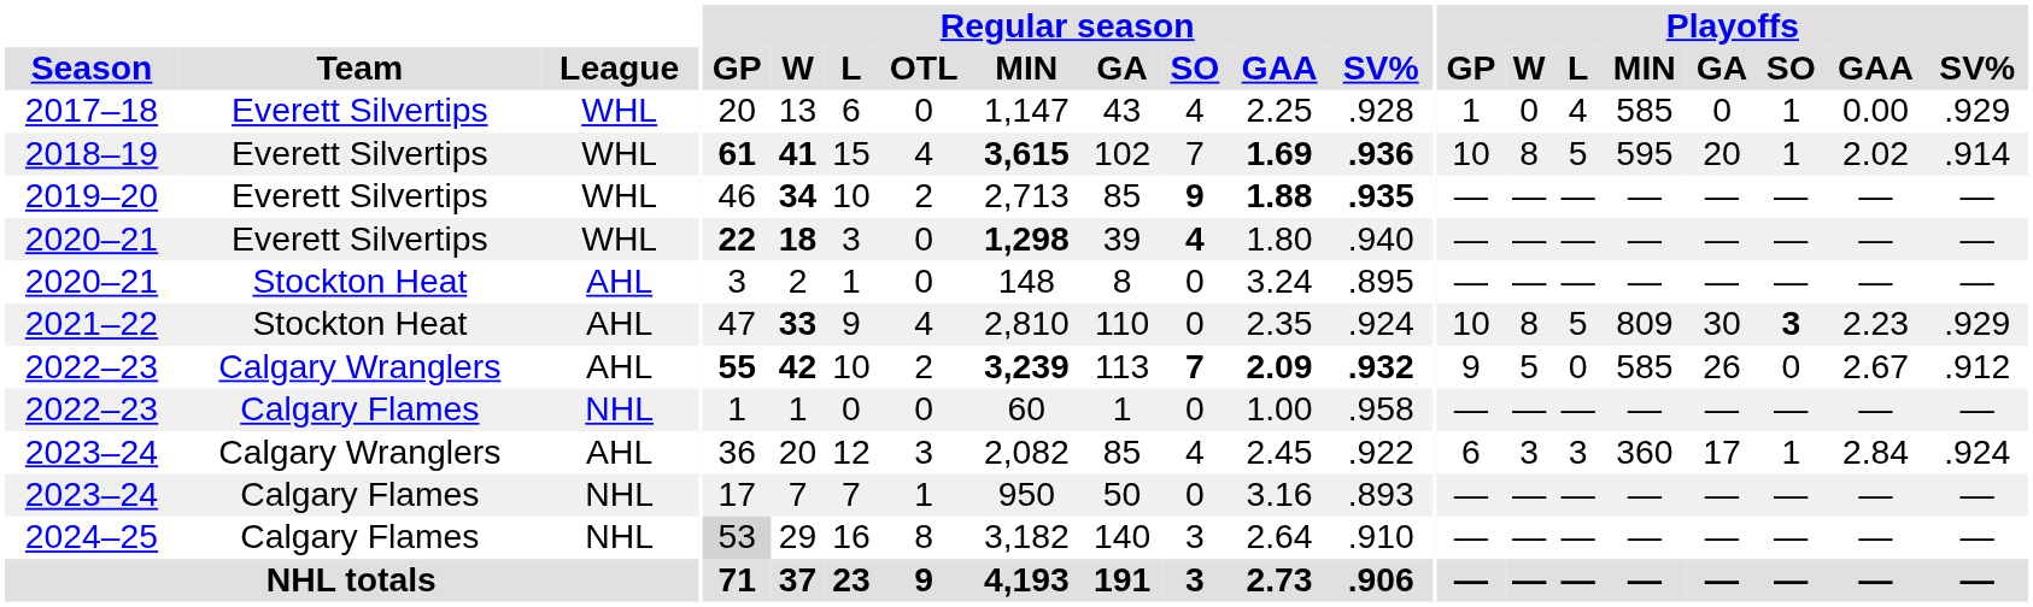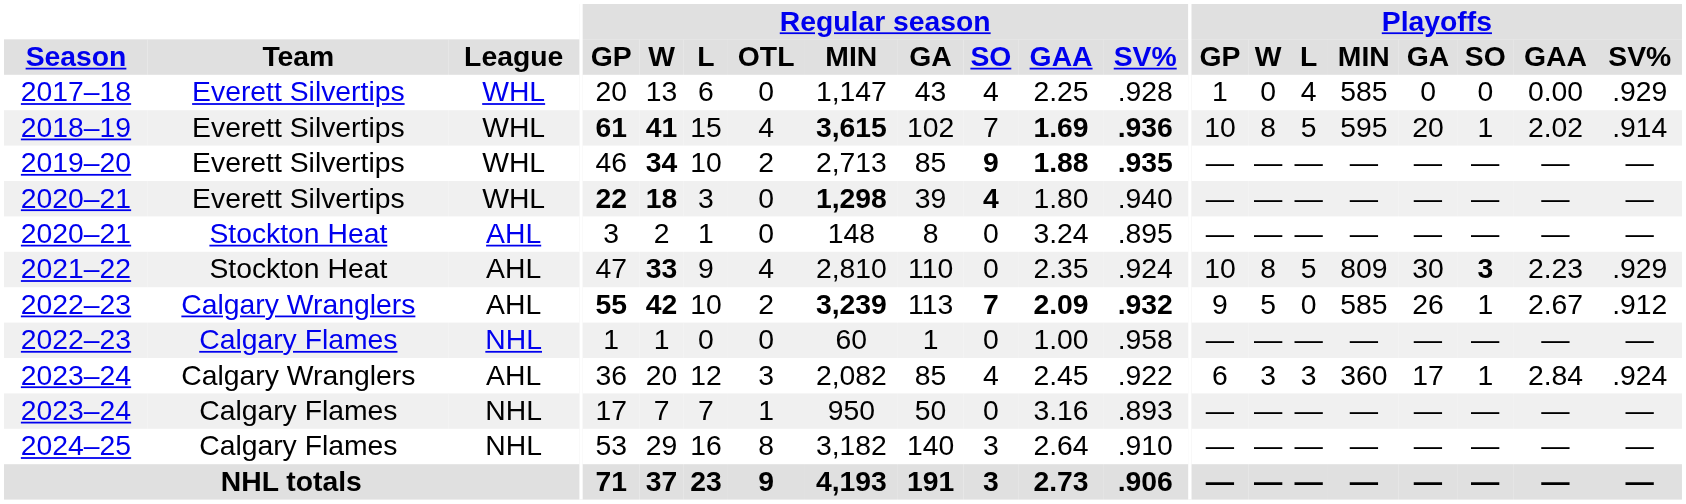2017–18 | Playoffs / SO: 1 -> 0
2022–23 / Calgary Wranglers | Playoffs / SO: 0 -> 1
2024–25 | Regular season / GP: lightgrey background -> no background
